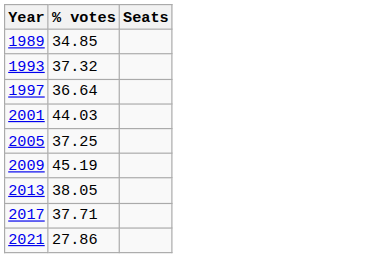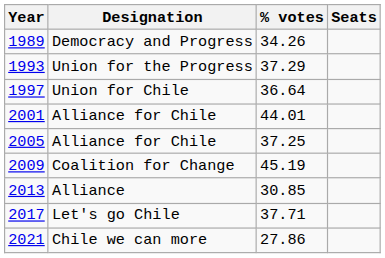+ column: Designation | Democracy and Progress | Union for the Progress | Union for Chile | Alliance for Chile | Alliance for Chile | Coalition for Change | Alliance | Let's go Chile | Chile we can more
1989 | % votes: 34.85 -> 34.26
1993 | % votes: 37.32 -> 37.29
2001 | % votes: 44.03 -> 44.01
2013 | % votes: 38.05 -> 30.85
